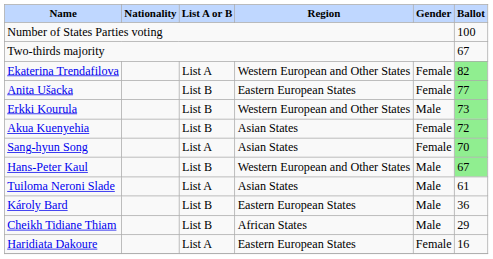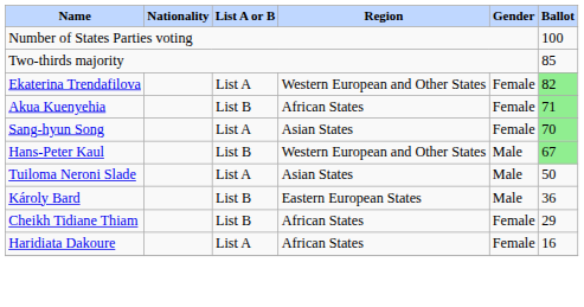Two-thirds majority | Ballot: 67 -> 85
- row: Anita Ušacka | List B | Eastern European States | Female | 77
- row: Erkki Kourula | List B | Western European and Other States | Male | 73
Akua Kuenyehia | Region: Asian States -> African States
Akua Kuenyehia | Ballot: 72 -> 71
Tuiloma Neroni Slade | Ballot: 61 -> 50
Cheikh Tidiane Thiam | Gender: Male -> Female
Haridiata Dakoure | Region: Eastern European States -> African States
